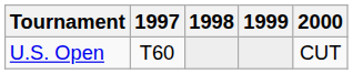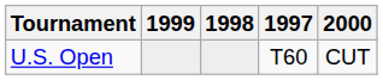columns swapped: 1997 <-> 1999
